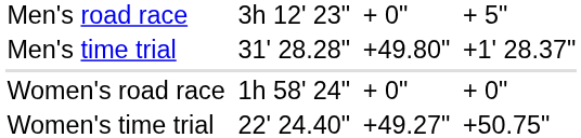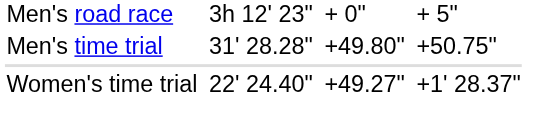Men's time trial | column 7: +1' 28.37" -> +50.75"
- row: Women's road race | 1h 58' 24" | + 0" | + 0"
Women's time trial | column 7: +50.75" -> +1' 28.37"
